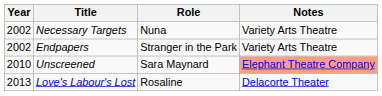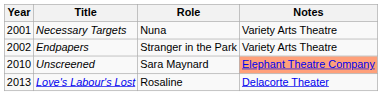Necessary Targets | Year: 2002 -> 2001
